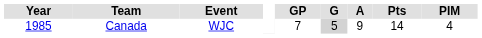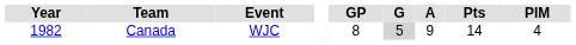Canada | Year: 1985 -> 1982
Canada | GP: 7 -> 8
